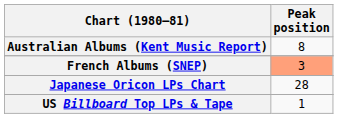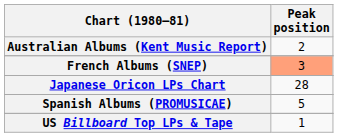Australian Albums (Kent Music Report) | Peak position: 8 -> 2
+ row: Spanish Albums (PROMUSICAE) | 5
